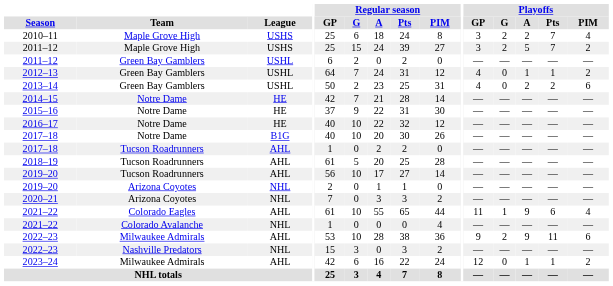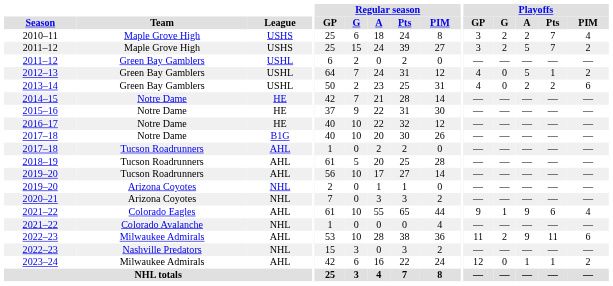2012–13 | Playoffs / A: 1 -> 5
2021–22 / Colorado Eagles | Playoffs / GP: 11 -> 9
2022–23 / Milwaukee Admirals | Playoffs / GP: 9 -> 11
